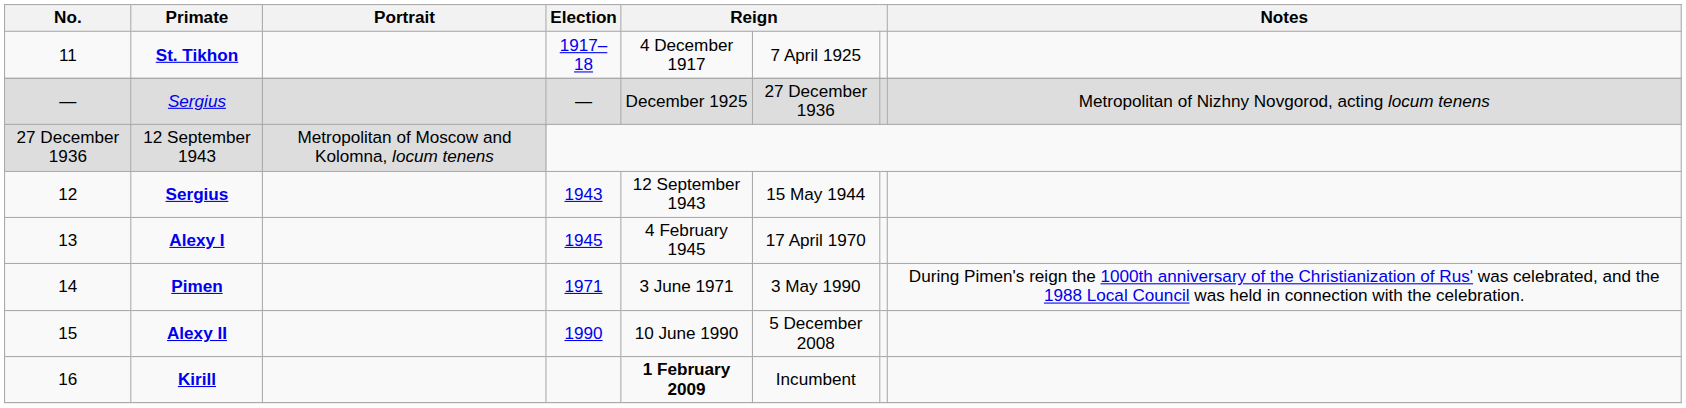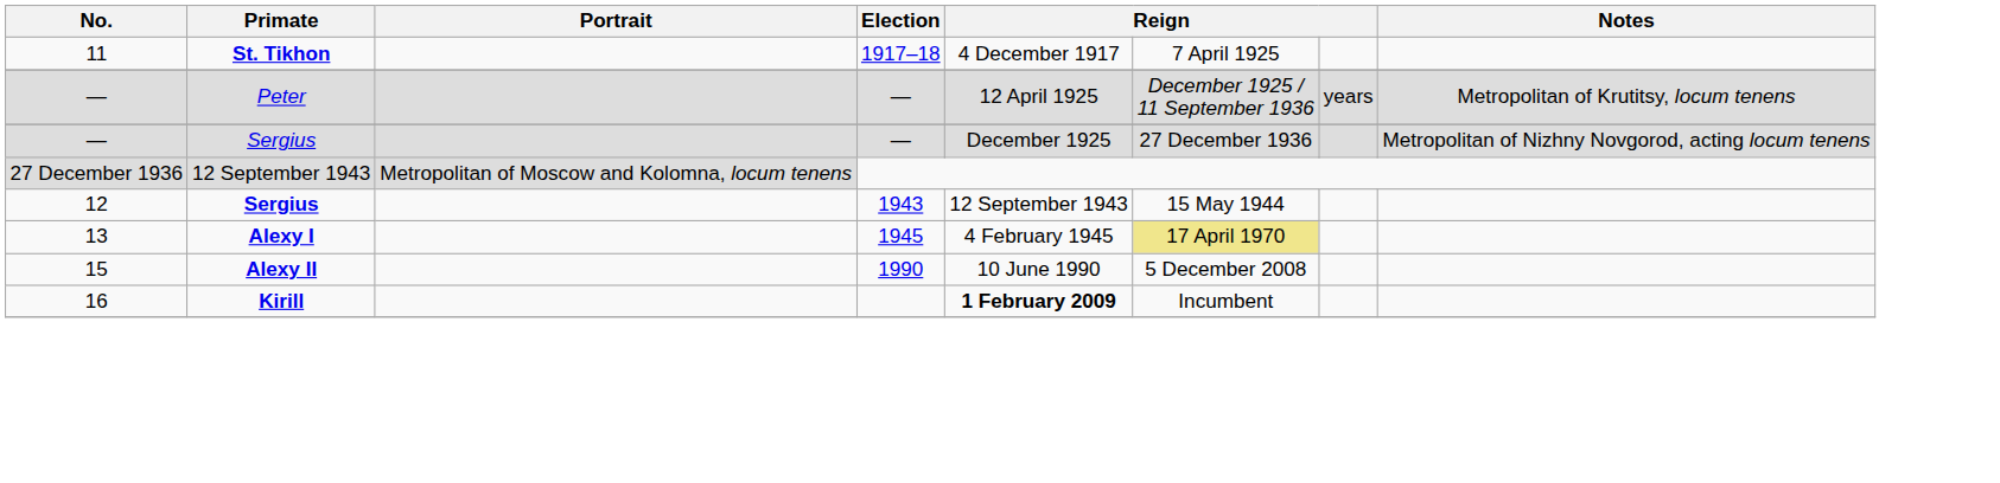+ row: — | Peter | — | 12 April 1925 | December 1925 / 11 September 1936 | years | Metropolitan of Krutitsy, locum tenens
13 | column 6: no background -> khaki background
- row: 14 | Pimen | 1971 | 3 June 1971 | 3 May 1990 | During Pimen's reign the 1000th anniversary of the Christianization of Rus' was celebrated, and the 1988 Local Council was held in connection with the celebration.
